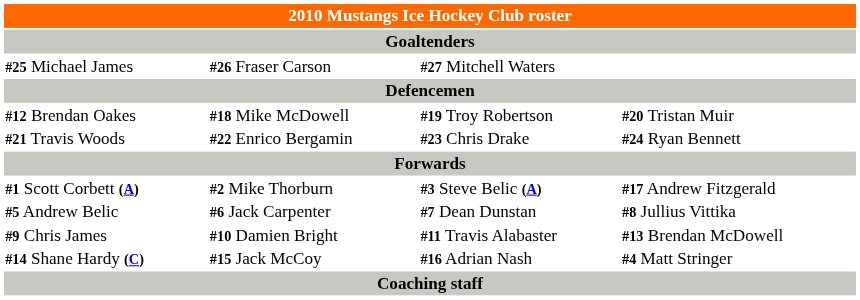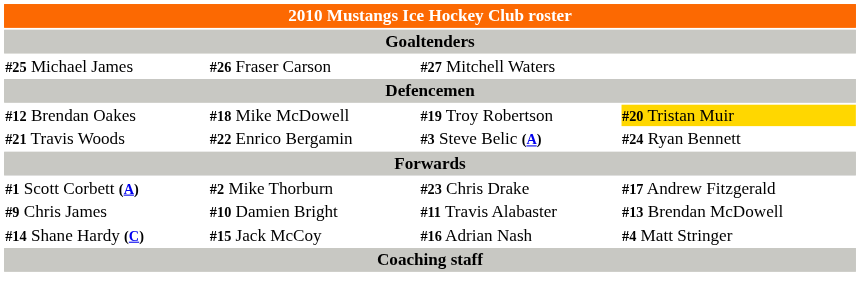#12 Brendan Oakes | column 4: no background -> gold background
#21 Travis Woods | column 3: #23 Chris Drake -> #3 Steve Belic (A)
#1 Scott Corbett (A) | column 3: #3 Steve Belic (A) -> #23 Chris Drake
- row: #5 Andrew Belic | #6 Jack Carpenter | #7 Dean Dunstan | #8 Jullius Vittika
